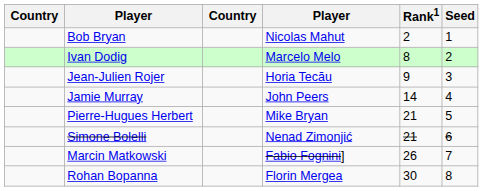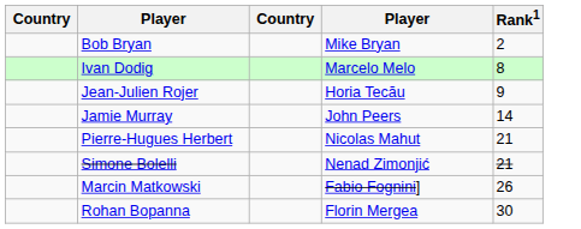- column: Seed | 1 | 2 | 3 | 4 | 5 | 6 | 7 | 8
Bob Bryan | column 4: Nicolas Mahut -> Mike Bryan
Pierre-Hugues Herbert | column 4: Mike Bryan -> Nicolas Mahut
